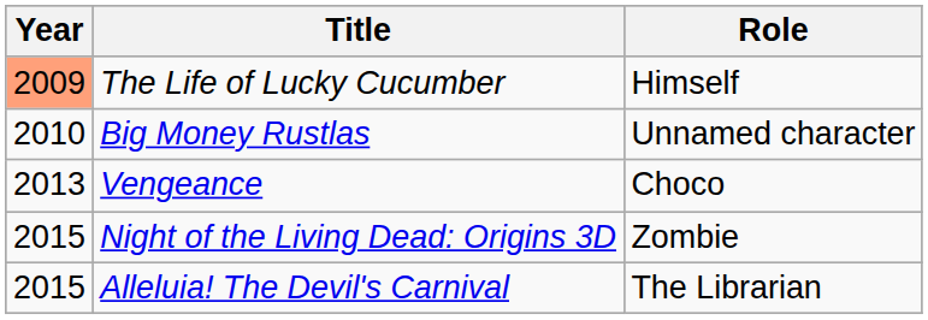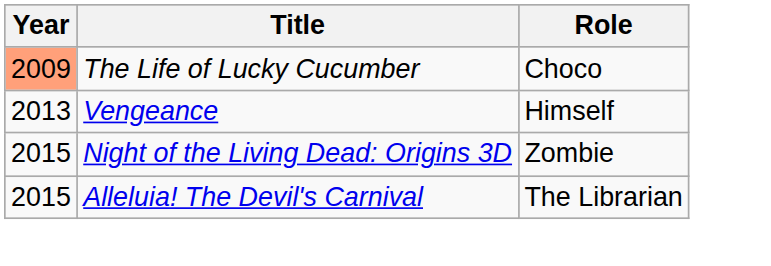The Life of Lucky Cucumber | Role: Himself -> Choco
- row: 2010 | Big Money Rustlas | Unnamed character
Vengeance | Role: Choco -> Himself
